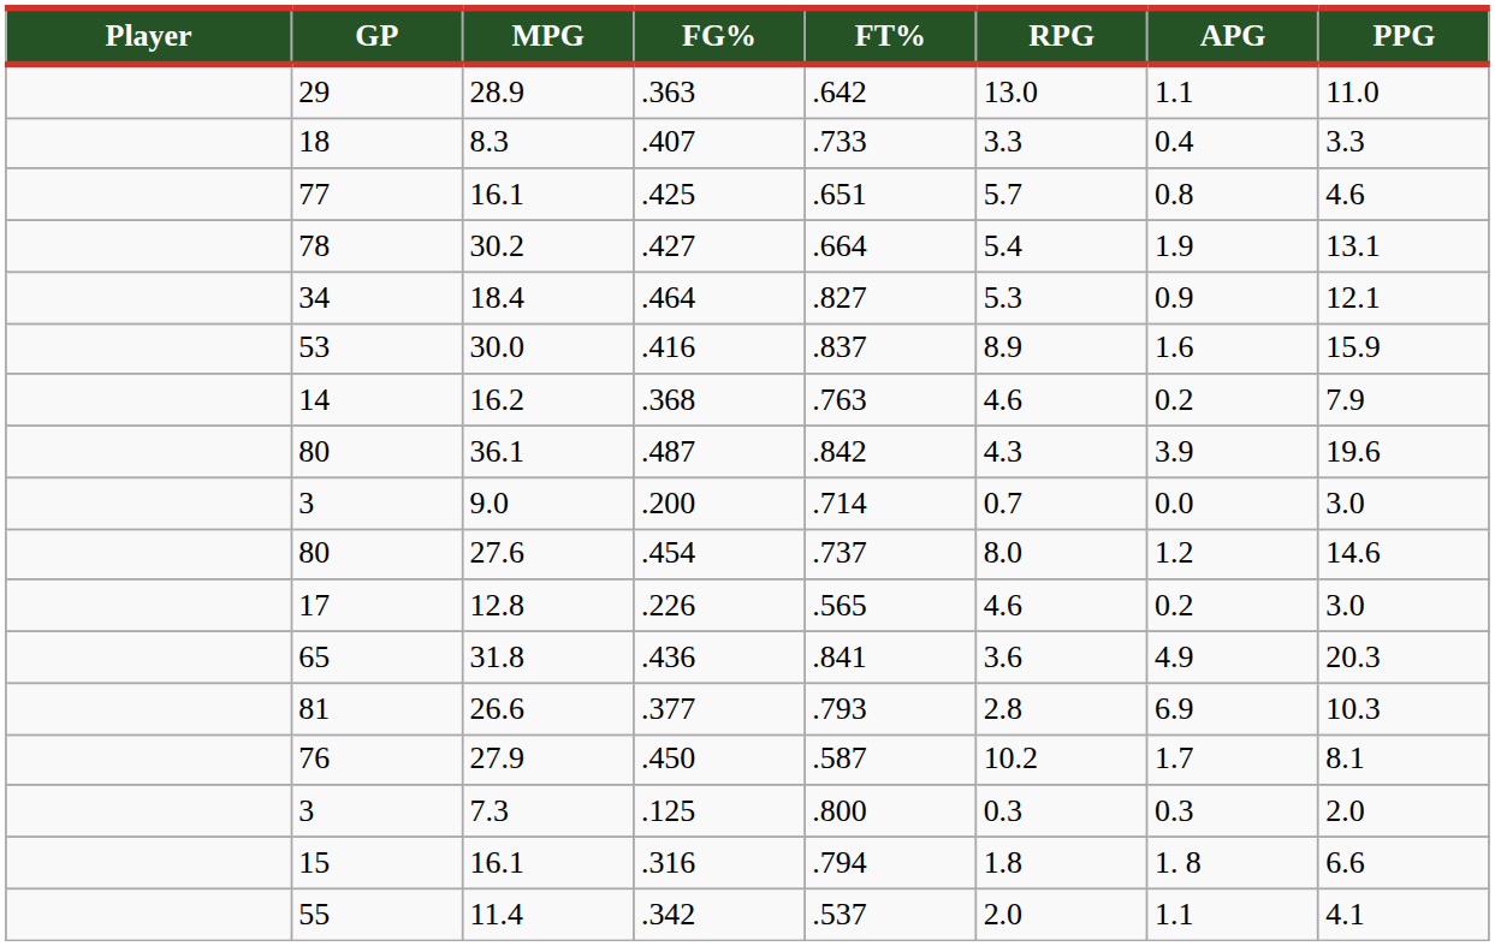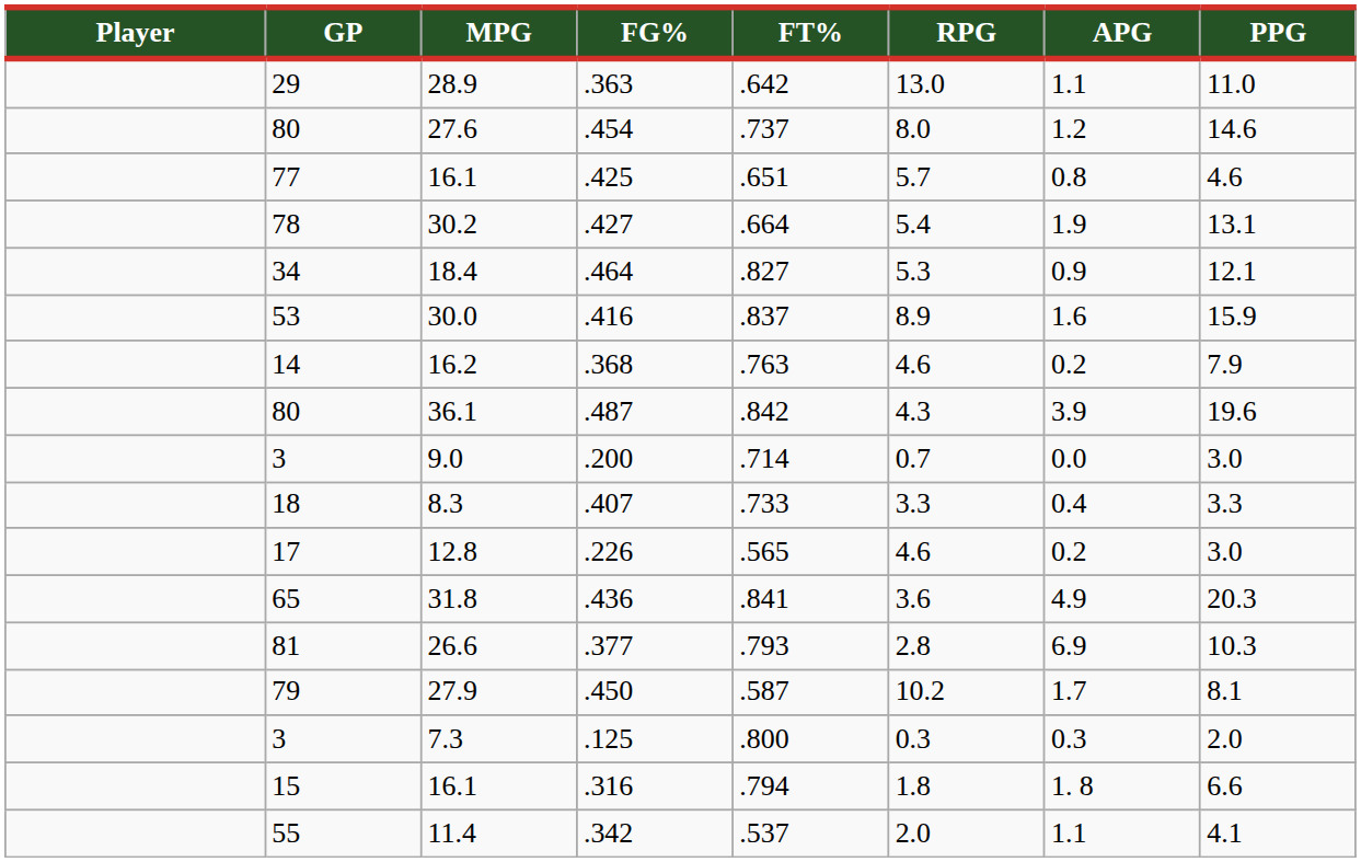rows swapped: .454 <-> .407
.450 | GP: 76 -> 79
